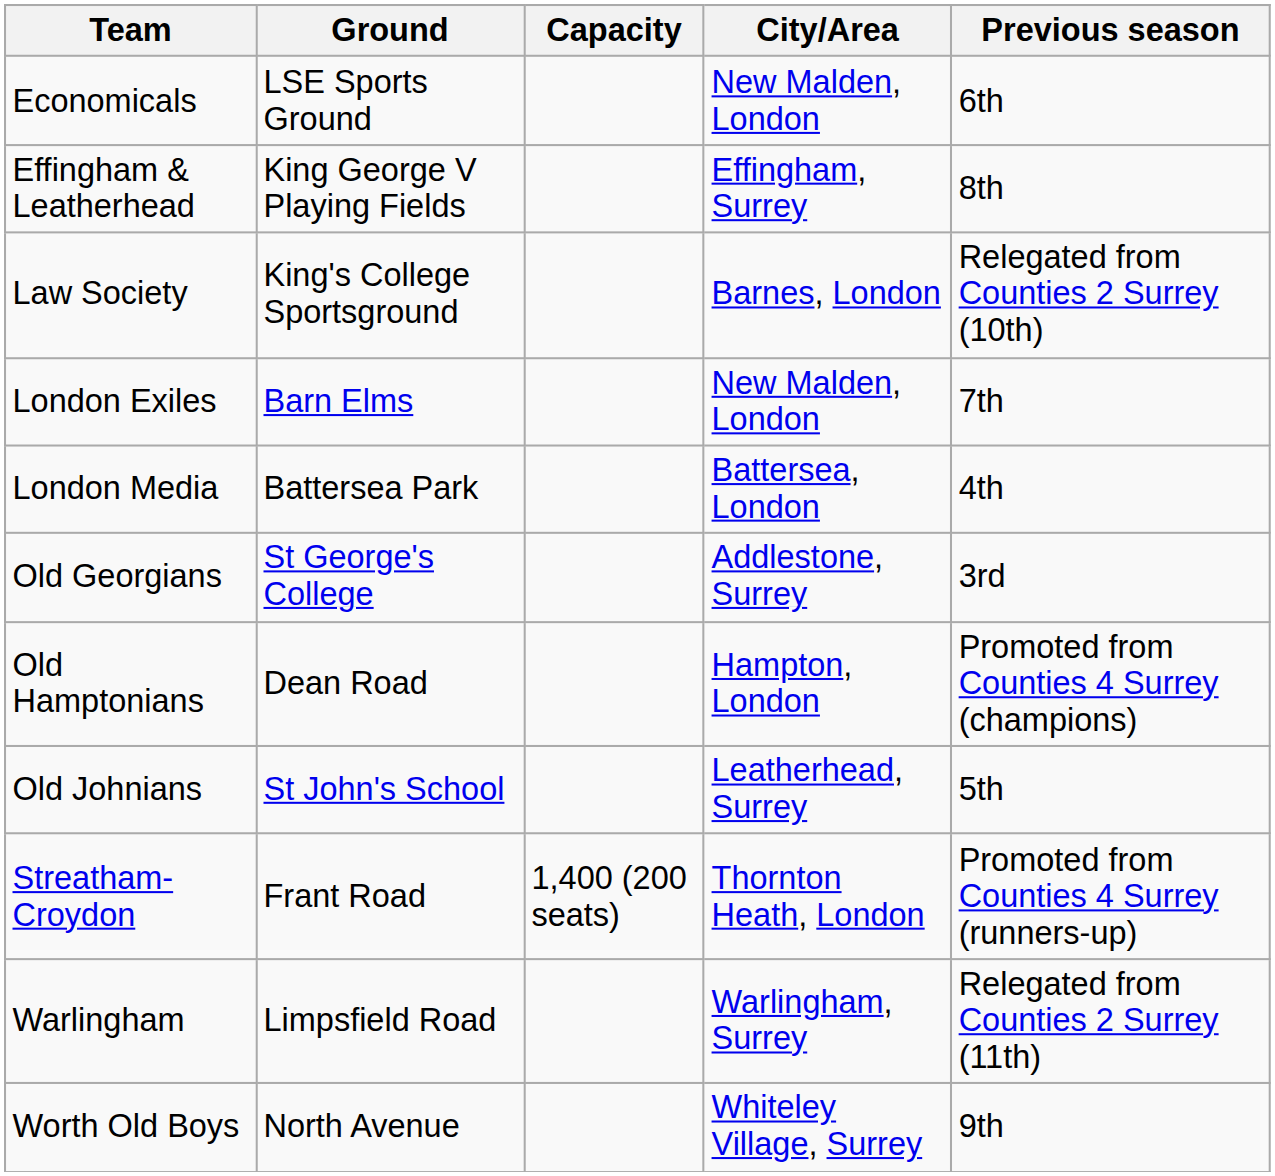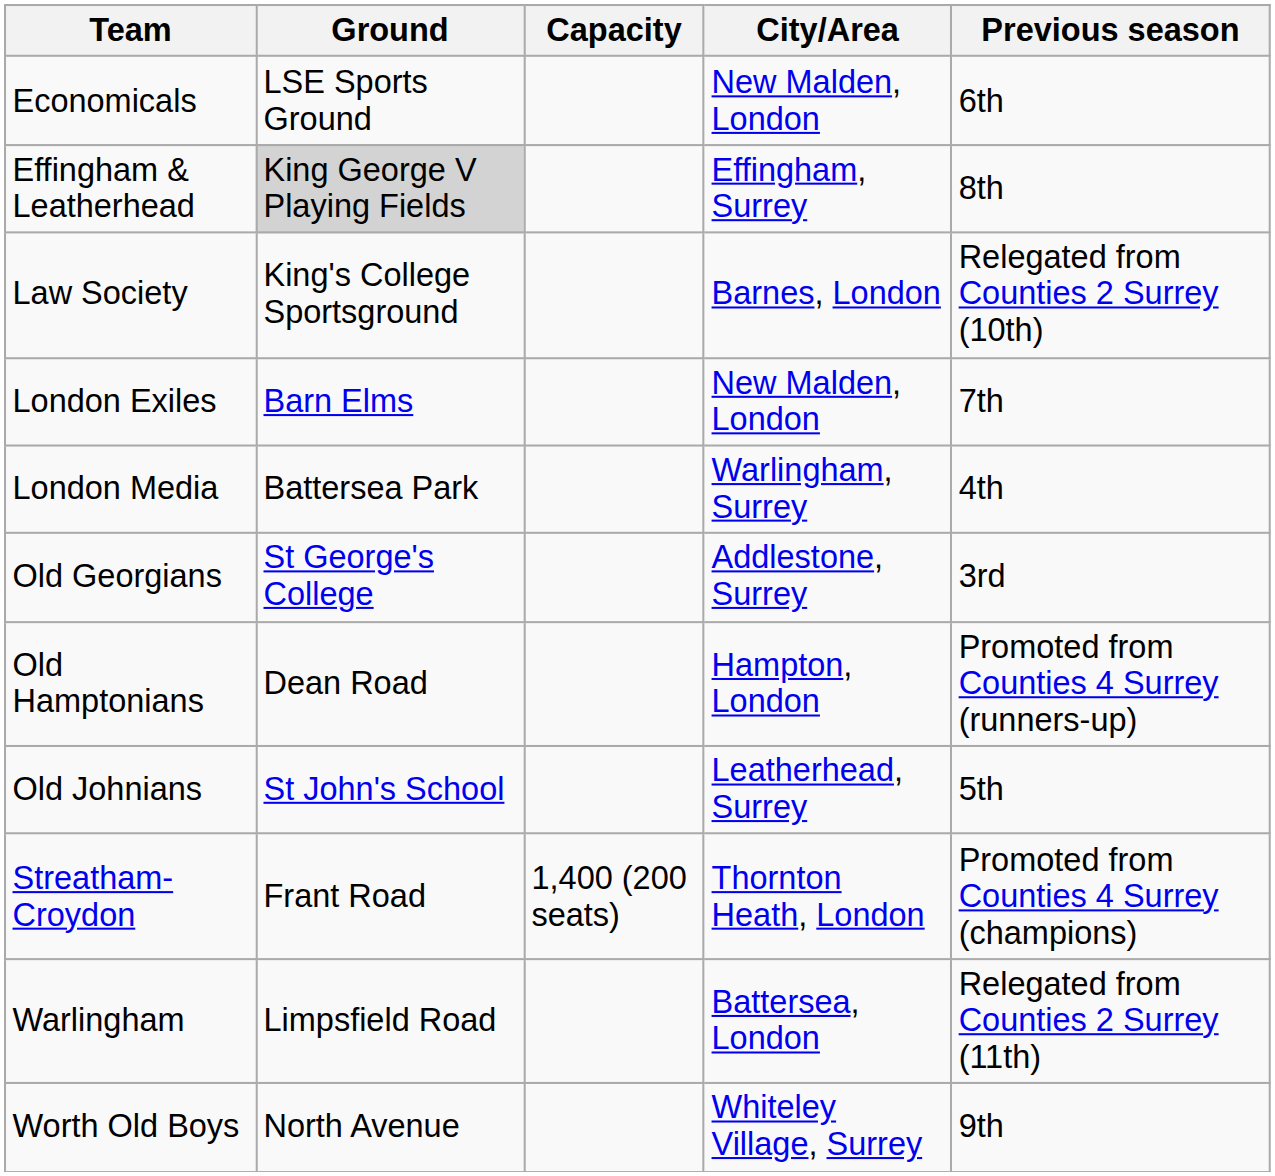Effingham & Leatherhead | Ground: no background -> lightgrey background
London Media | City/Area: Battersea, London -> Warlingham, Surrey
Old Hamptonians | Previous season: Promoted from Counties 4 Surrey (champions) -> Promoted from Counties 4 Surrey (runners-up)
Streatham-Croydon | Previous season: Promoted from Counties 4 Surrey (runners-up) -> Promoted from Counties 4 Surrey (champions)
Warlingham | City/Area: Warlingham, Surrey -> Battersea, London
